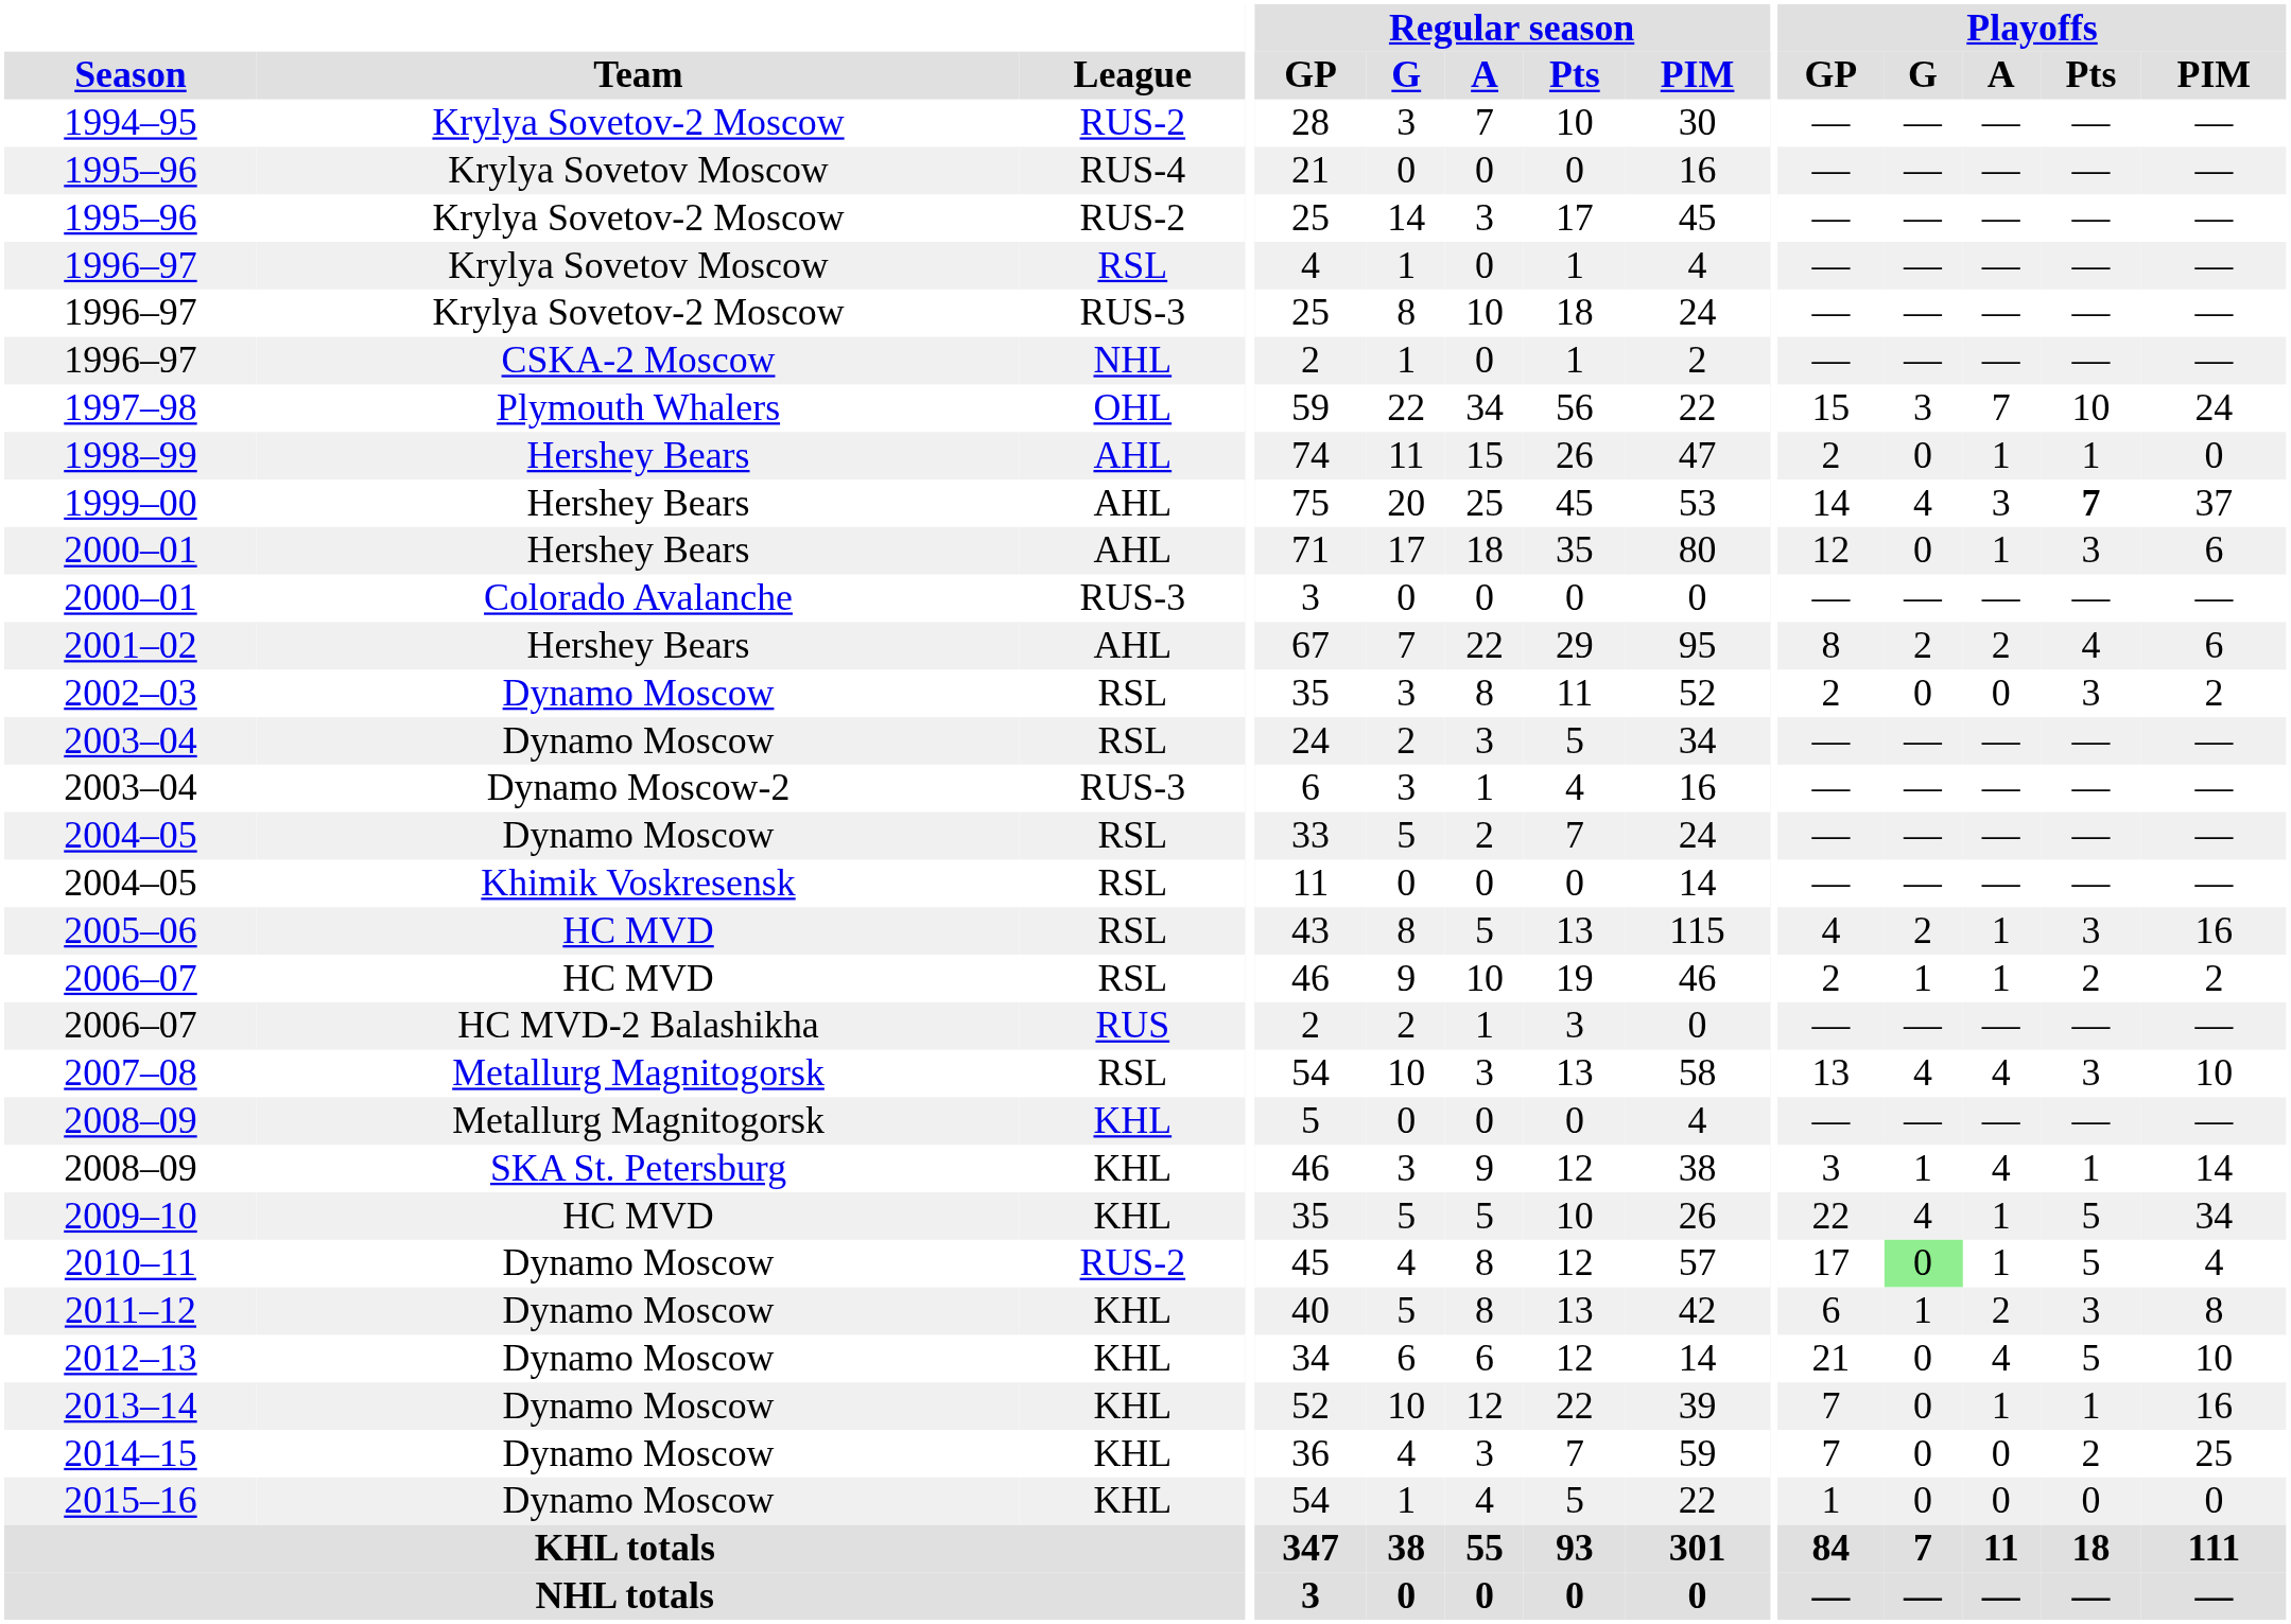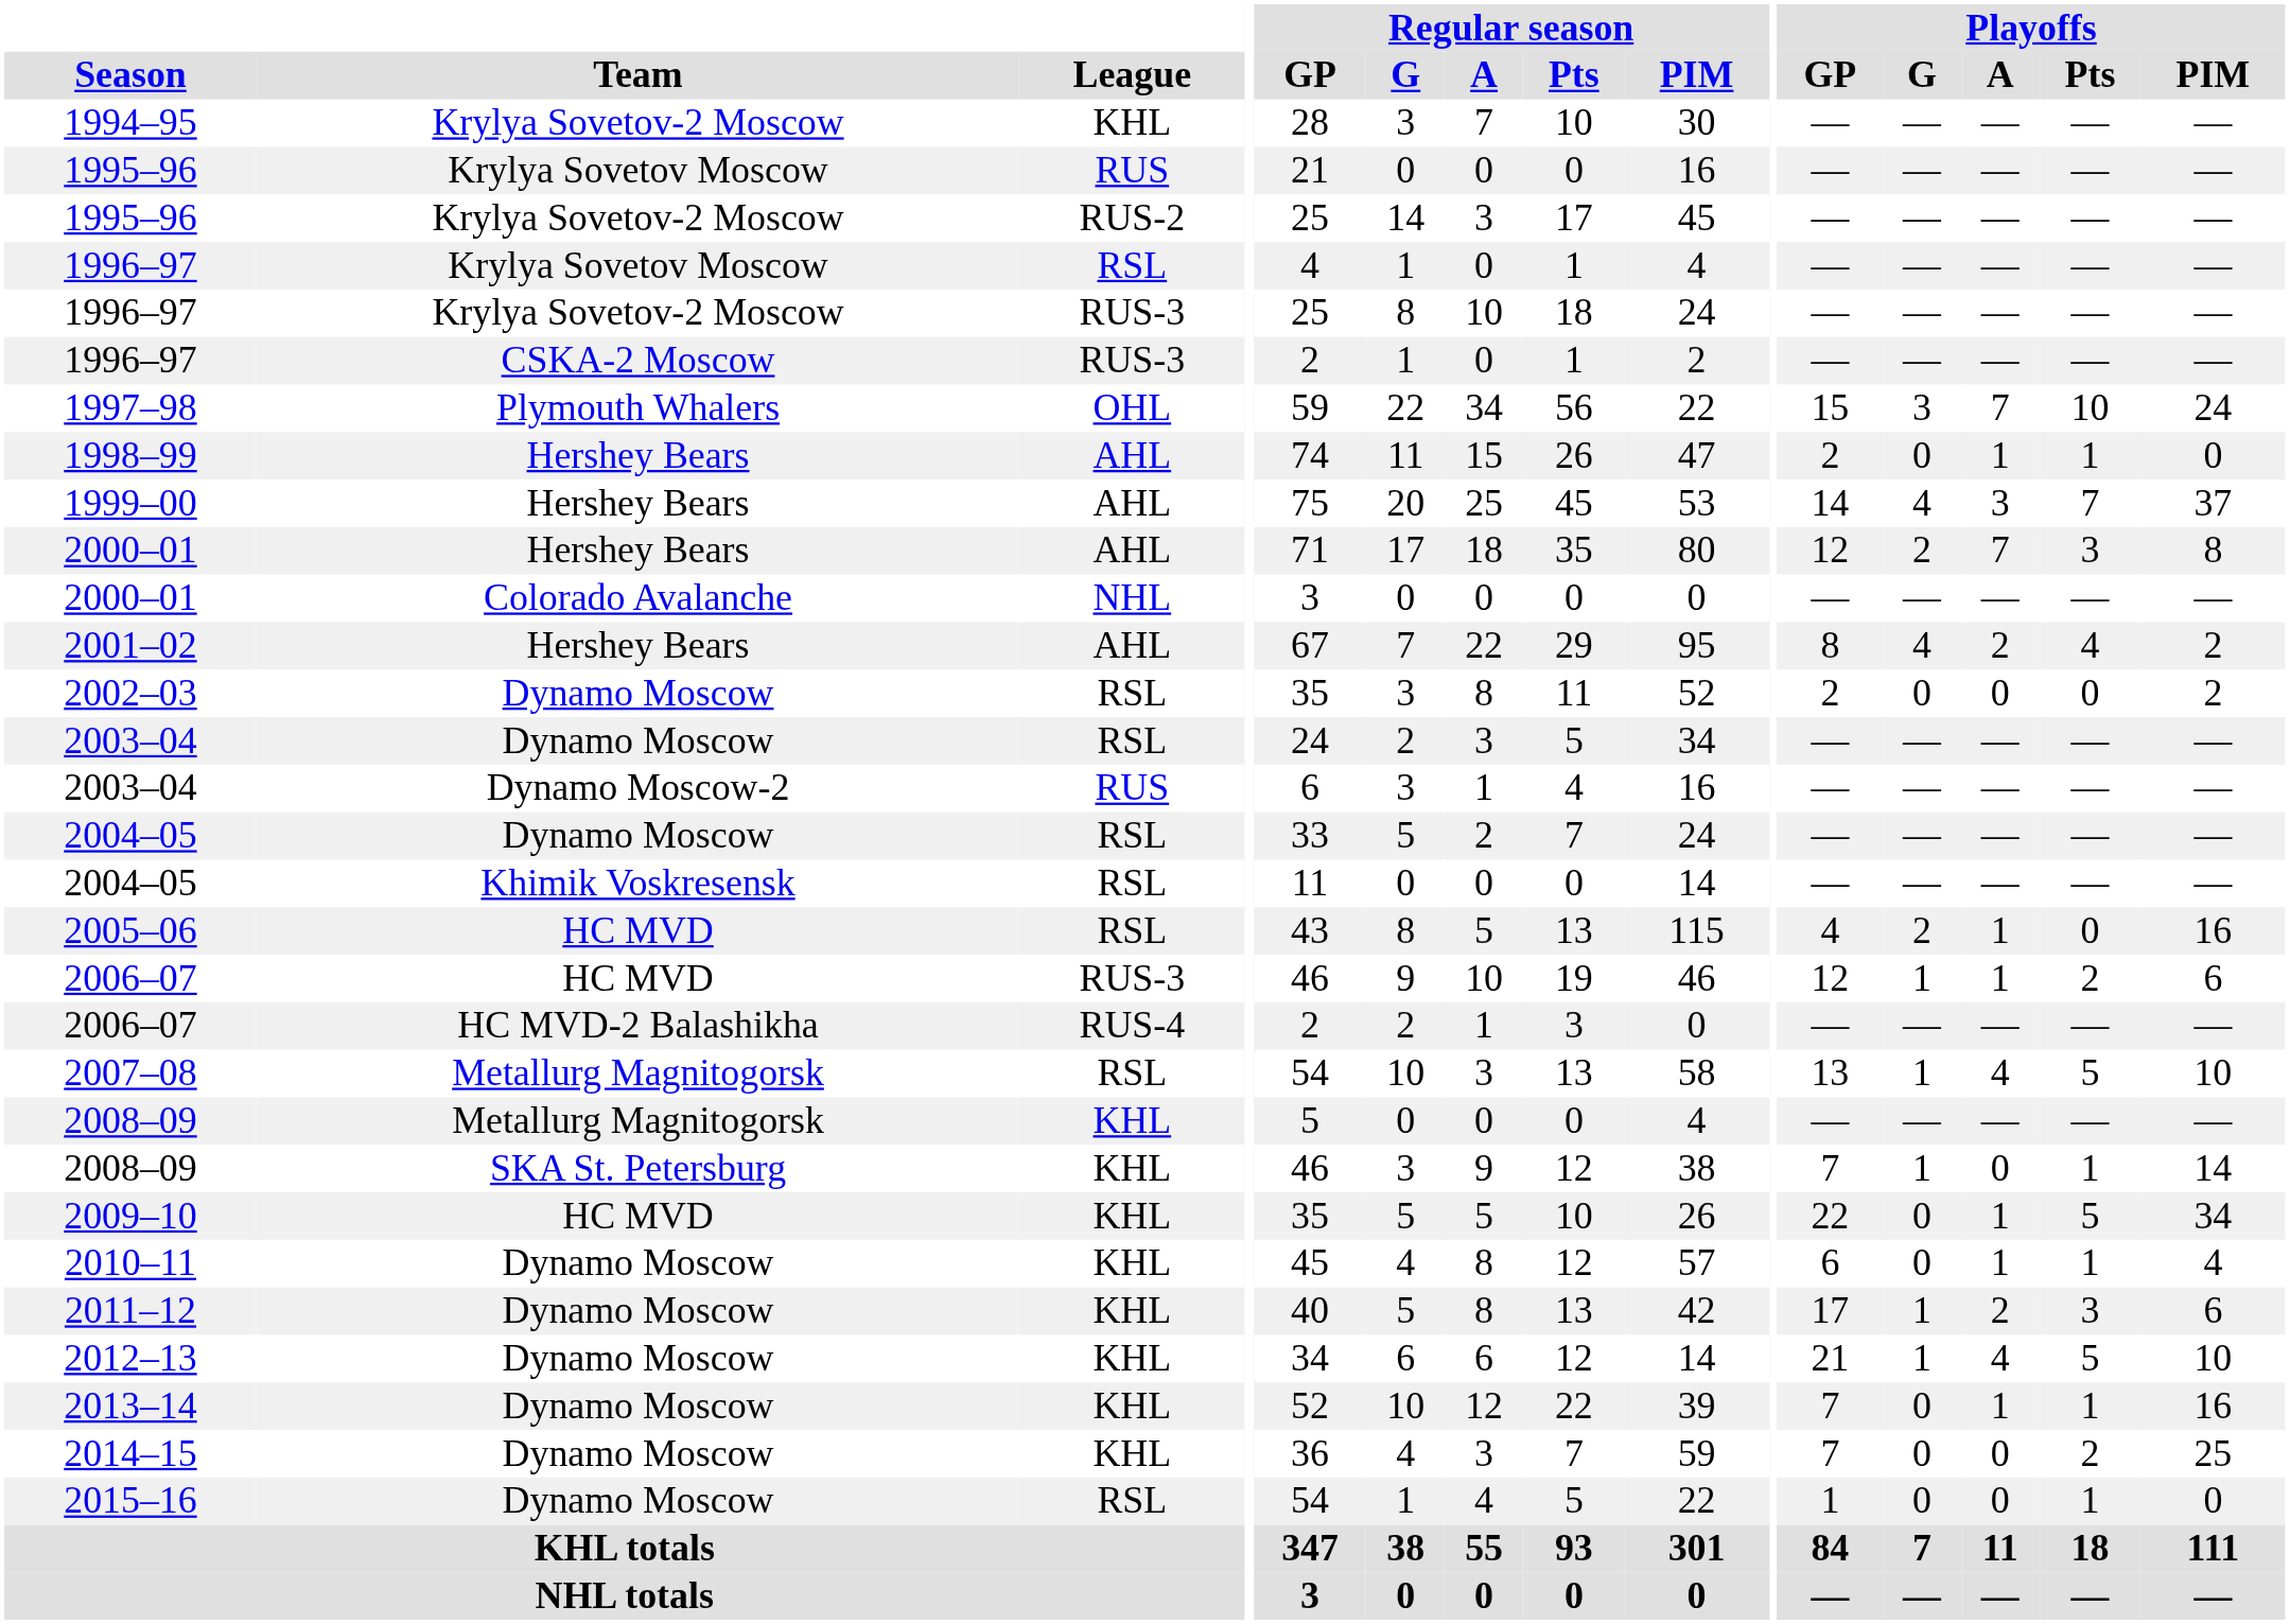1994–95 | League: RUS-2 -> KHL
1995–96 / Krylya Sovetov Moscow | League: RUS-4 -> RUS
1996–97 / CSKA-2 Moscow | League: NHL -> RUS-3
1999–00 | Playoffs / Pts: bold -> normal
2000–01 / Hershey Bears | Playoffs / G: 0 -> 2
2000–01 / Hershey Bears | Playoffs / A: 1 -> 7
2000–01 / Hershey Bears | Playoffs / PIM: 6 -> 8
2000–01 / Colorado Avalanche | League: RUS-3 -> NHL
2001–02 | Playoffs / G: 2 -> 4
2001–02 | Playoffs / PIM: 6 -> 2
2002–03 | Playoffs / Pts: 3 -> 0
2003–04 / Dynamo Moscow-2 | League: RUS-3 -> RUS
2005–06 | Playoffs / Pts: 3 -> 0
2006–07 / HC MVD | League: RSL -> RUS-3
2006–07 / HC MVD | Playoffs / GP: 2 -> 12
2006–07 / HC MVD | Playoffs / PIM: 2 -> 6
2006–07 / HC MVD-2 Balashikha | League: RUS -> RUS-4
2007–08 | Playoffs / G: 4 -> 1
2007–08 | Playoffs / Pts: 3 -> 5
2008–09 / SKA St. Petersburg | Playoffs / GP: 3 -> 7
2008–09 / SKA St. Petersburg | Playoffs / A: 4 -> 0
2009–10 | Playoffs / G: 4 -> 0
2010–11 | League: RUS-2 -> KHL
2010–11 | Playoffs / GP: 17 -> 6
2010–11 | Playoffs / G: lightgreen background -> no background
2010–11 | Playoffs / Pts: 5 -> 1
2011–12 | Playoffs / GP: 6 -> 17
2011–12 | Playoffs / PIM: 8 -> 6
2012–13 | Playoffs / G: 0 -> 1
2015–16 | League: KHL -> RSL
2015–16 | Playoffs / Pts: 0 -> 1
